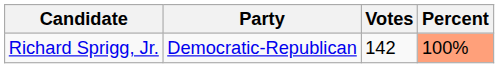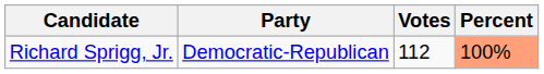Richard Sprigg, Jr. | Votes: 142 -> 112
